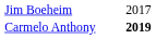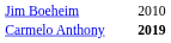Jim Boeheim | column 2: 2017 -> 2010
